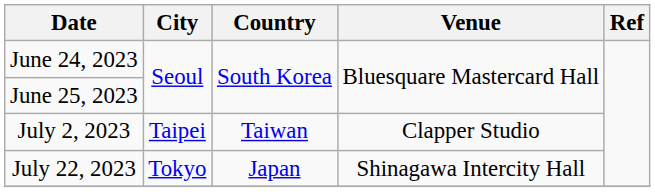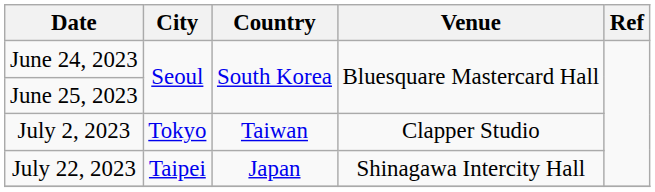July 2, 2023 | City: Taipei -> Tokyo
July 22, 2023 | City: Tokyo -> Taipei
